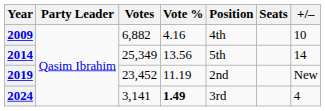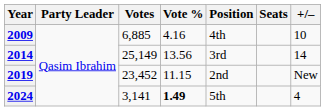2009 | Votes: 6,882 -> 6,885
2014 | Votes: 25,349 -> 25,149
2014 | Position: 5th -> 3rd
2019 | Vote %: 11.19 -> 11.15
2024 | Position: 3rd -> 5th
